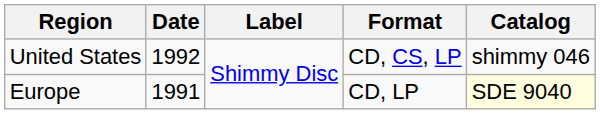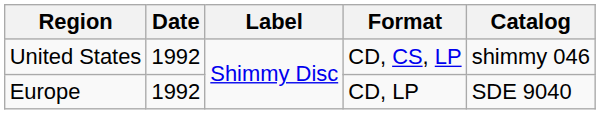Europe | Date: 1991 -> 1992
Europe | Catalog: lightyellow background -> no background
